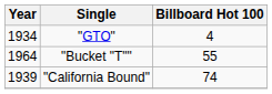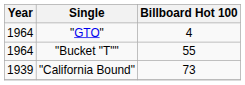"GTO" | Year: 1934 -> 1964
"California Bound" | Billboard Hot 100: 74 -> 73
